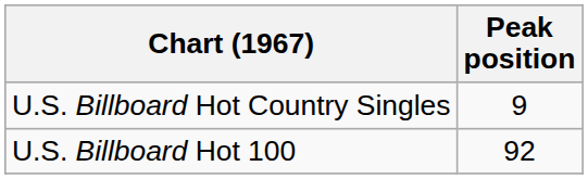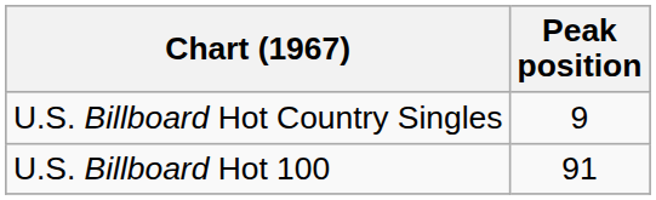U.S. Billboard Hot 100 | Peak position: 92 -> 91
